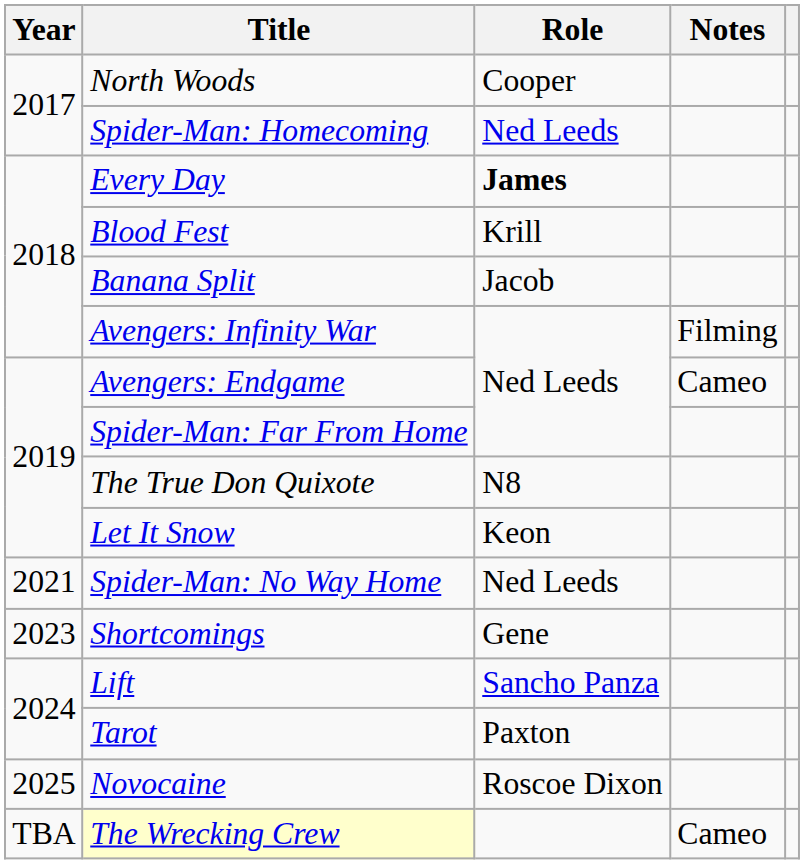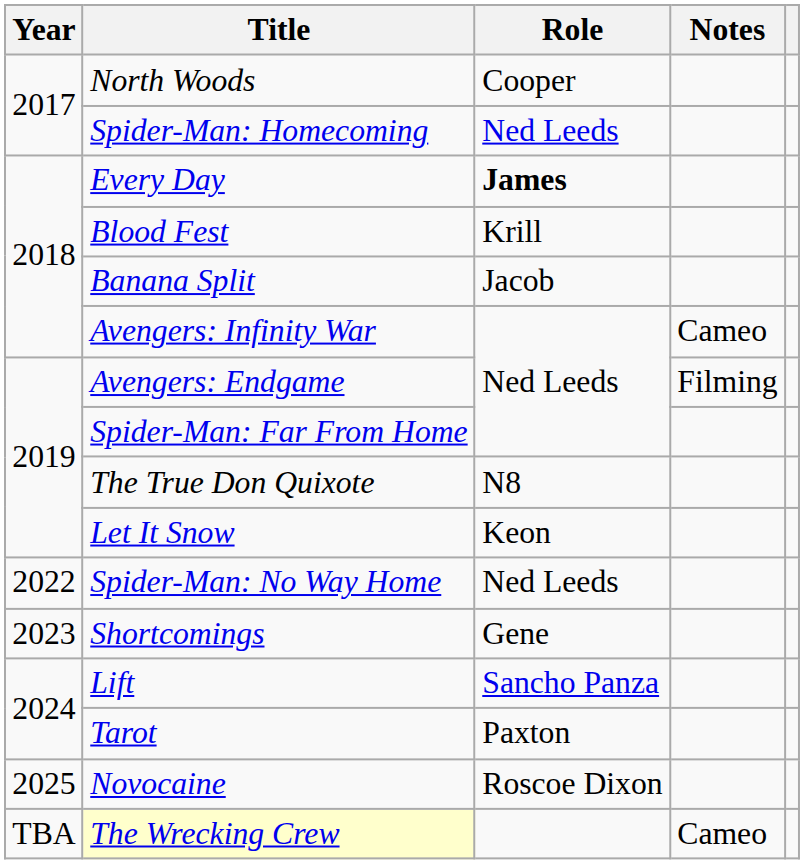Avengers: Infinity War | Notes: Filming -> Cameo
Avengers: Endgame | Notes: Cameo -> Filming
Spider-Man: No Way Home | Year: 2021 -> 2022
